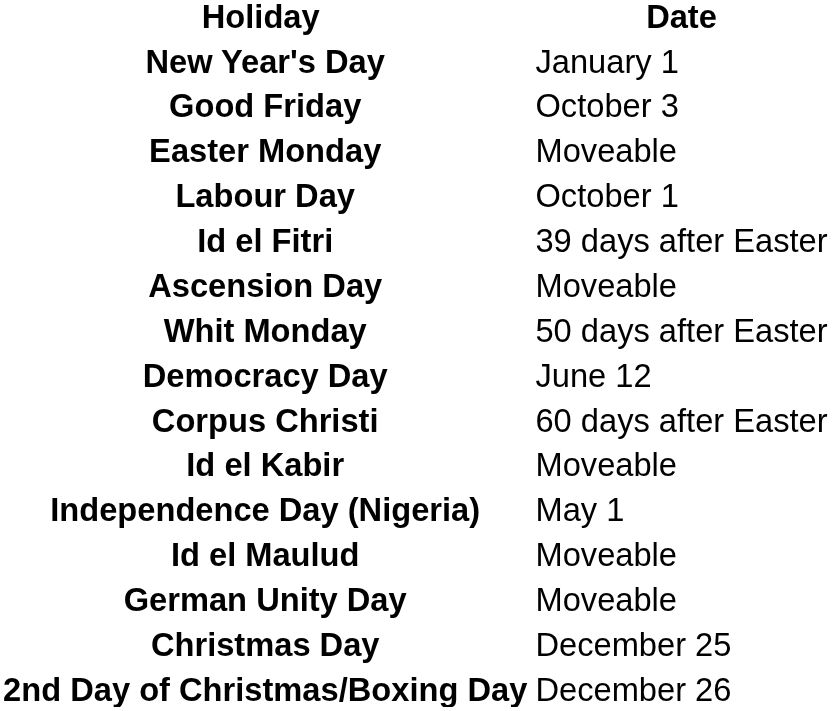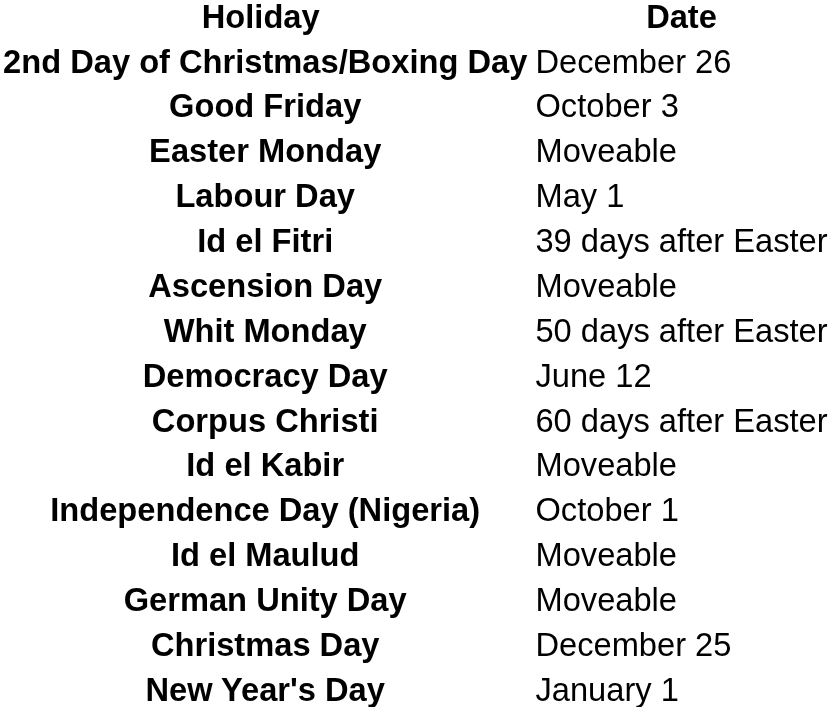rows swapped: New Year's Day <-> 2nd Day of Christmas/Boxing Day
Labour Day | Date: October 1 -> May 1
Independence Day (Nigeria) | Date: May 1 -> October 1
